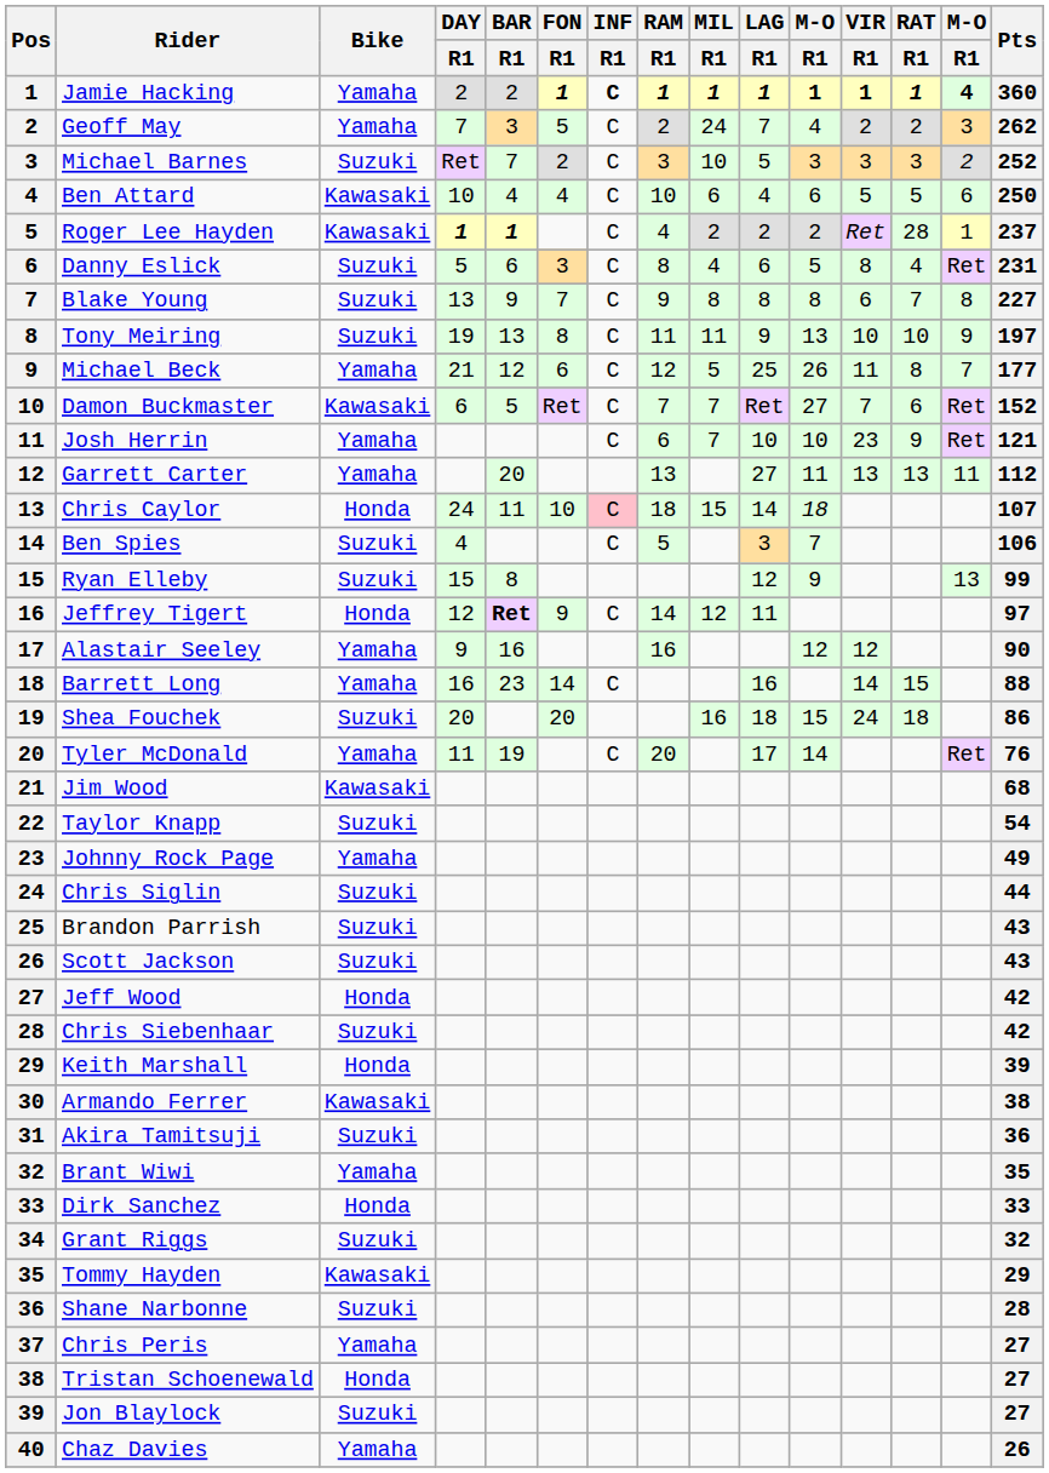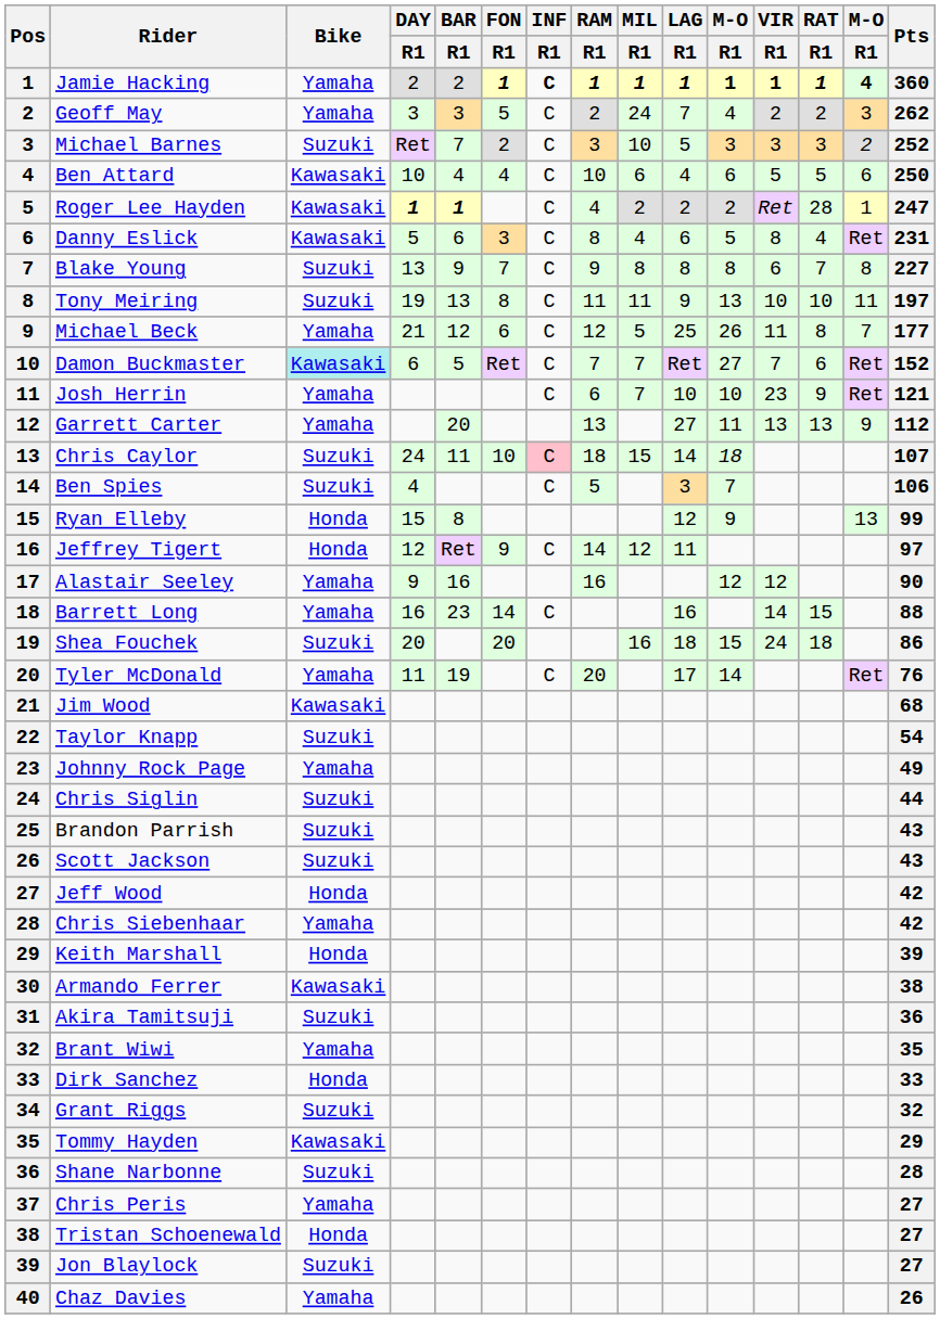Geoff May | DAY / R1: 7 -> 3
Roger Lee Hayden | Pts: 237 -> 247
Danny Eslick | Bike: Suzuki -> Kawasaki
Tony Meiring | column 14: 9 -> 11
Damon Buckmaster | Bike: no background -> paleturquoise background
Garrett Carter | column 14: 11 -> 9
Chris Caylor | Bike: Honda -> Suzuki
Ryan Elleby | Bike: Suzuki -> Honda
Jeffrey Tigert | BAR / R1: bold -> normal
Chris Siebenhaar | Bike: Suzuki -> Yamaha
